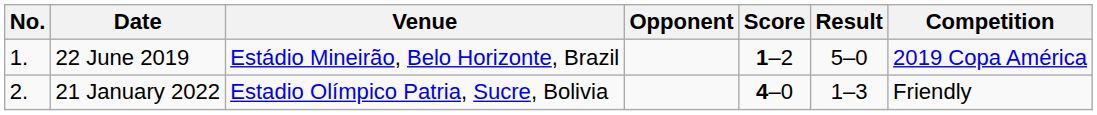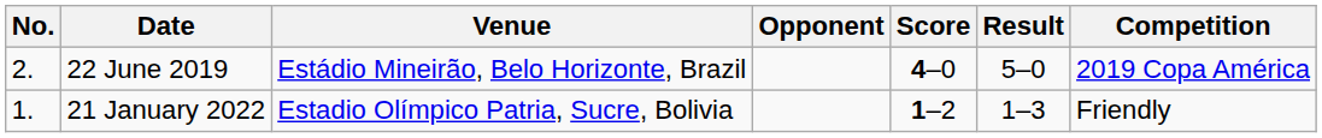22 June 2019 | No.: 1. -> 2.
22 June 2019 | Score: 1–2 -> 4–0
21 January 2022 | No.: 2. -> 1.
21 January 2022 | Score: 4–0 -> 1–2
